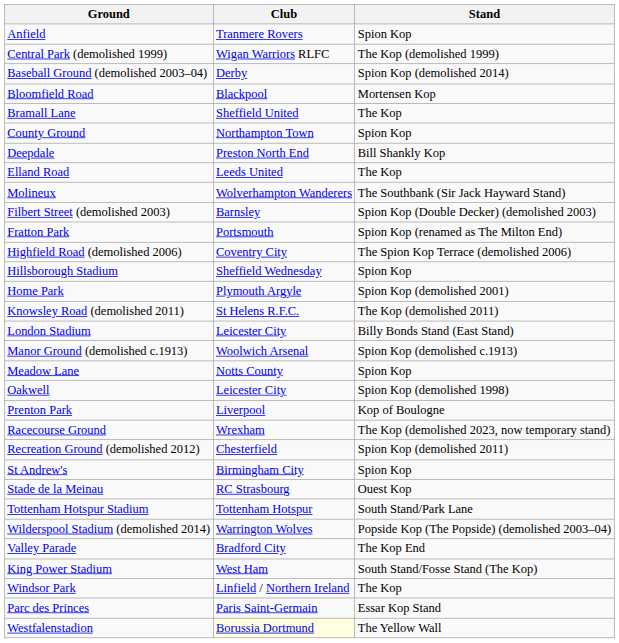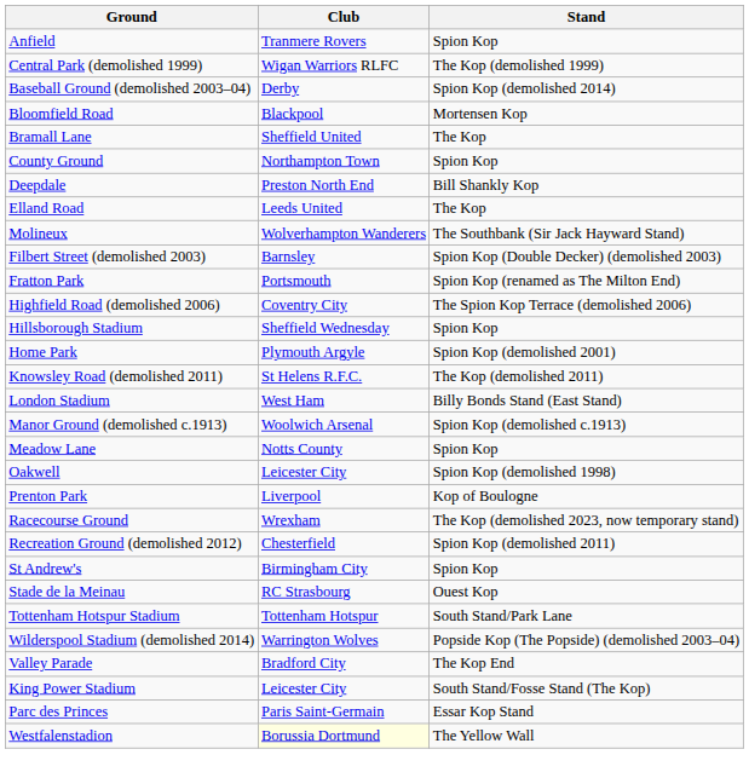London Stadium | Club: Leicester City -> West Ham
King Power Stadium | Club: West Ham -> Leicester City
- row: Windsor Park | Linfield / Northern Ireland | The Kop
